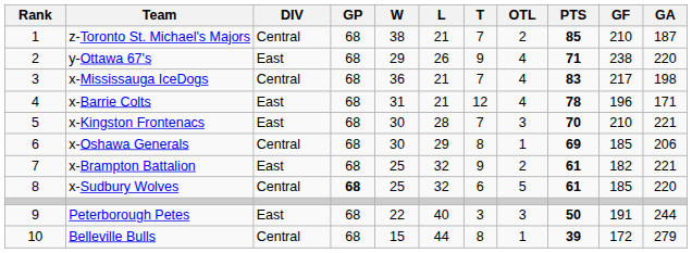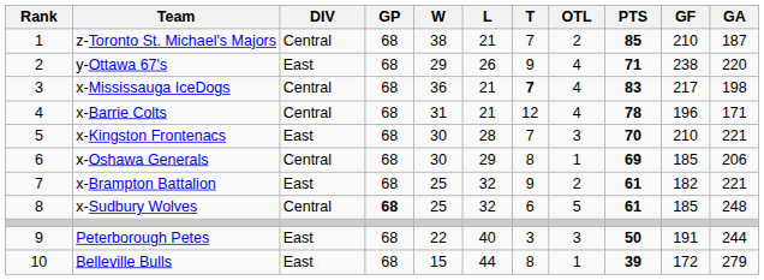x-Mississauga IceDogs | T: normal -> bold
x-Barrie Colts | DIV: East -> Central
x-Sudbury Wolves | GA: 220 -> 248
Belleville Bulls | DIV: Central -> East
